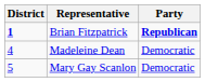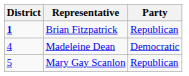Brian Fitzpatrick | Party: bold -> normal
Mary Gay Scanlon | Party: Democratic -> Republican
